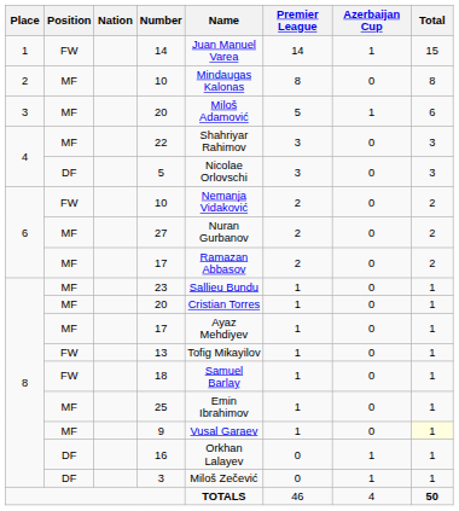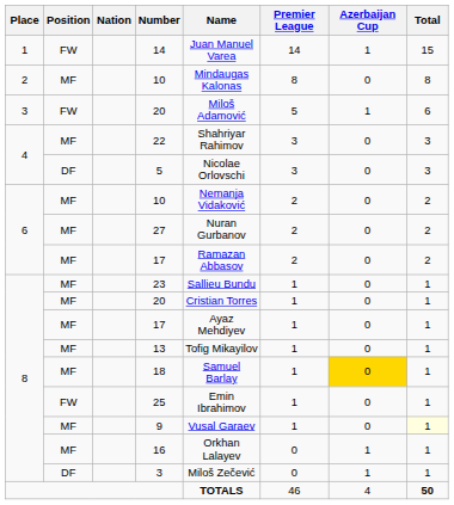3 / 20 | Position: MF -> FW
6 / 10 | Position: FW -> MF
13 | Position: FW -> MF
18 | Position: FW -> MF
18 | Azerbaijan Cup: no background -> gold background
25 | Position: MF -> FW
16 | Position: DF -> MF
